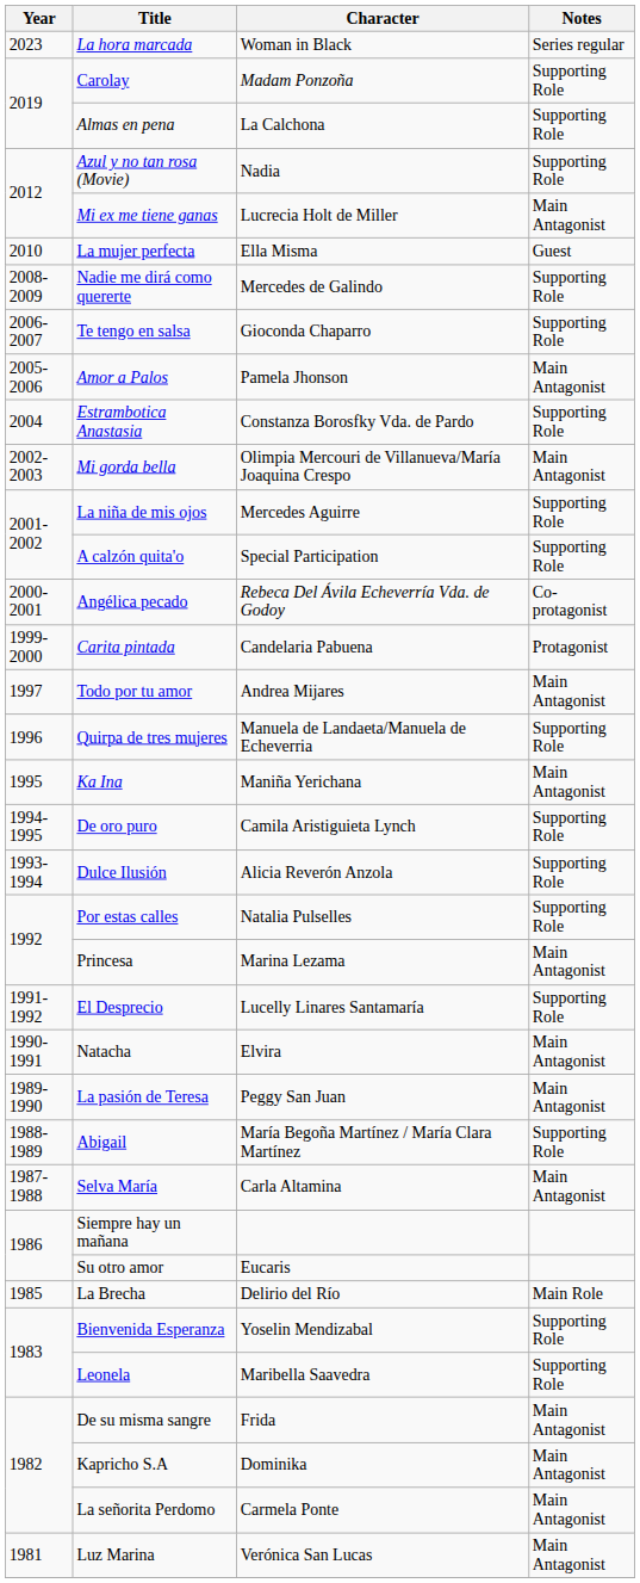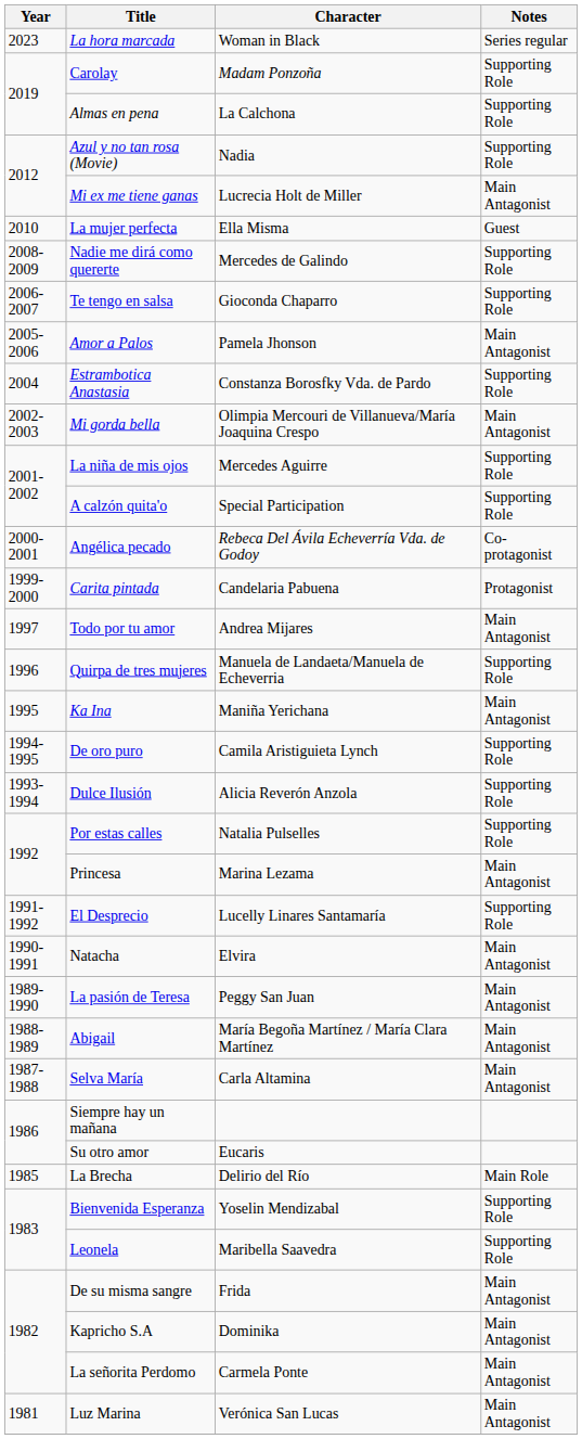Abigail | Notes: Supporting Role -> Main Antagonist
